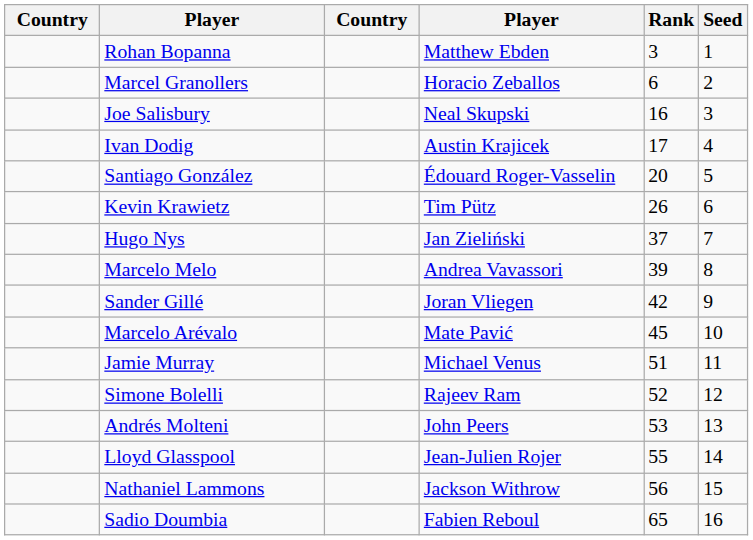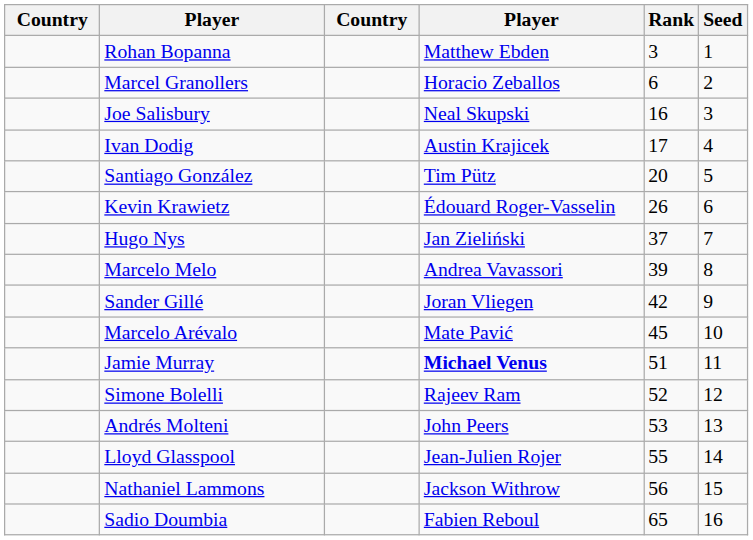Santiago González | column 4: Édouard Roger-Vasselin -> Tim Pütz
Kevin Krawietz | column 4: Tim Pütz -> Édouard Roger-Vasselin
Jamie Murray | column 4: normal -> bold
